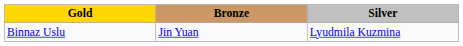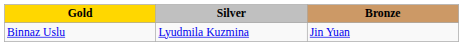columns swapped: Silver <-> Bronze
